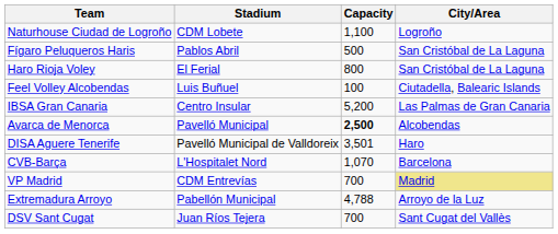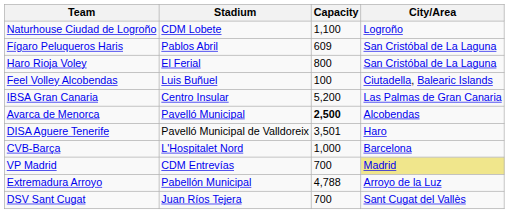Fígaro Peluqueros Haris | Capacity: 500 -> 609
CVB-Barça | Capacity: 1,070 -> 1,000
